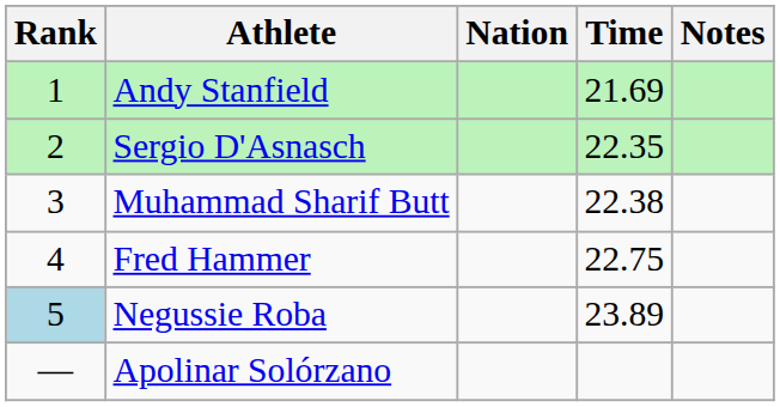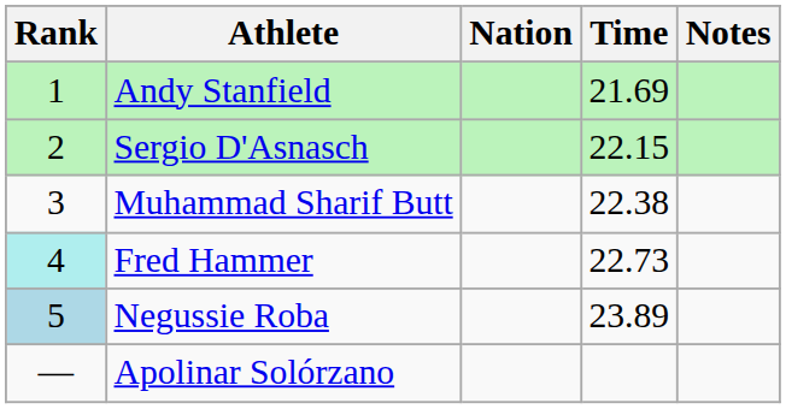Sergio D'Asnasch | Time: 22.35 -> 22.15
Fred Hammer | Rank: no background -> paleturquoise background
Fred Hammer | Time: 22.75 -> 22.73
